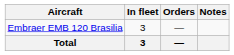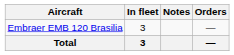columns swapped: Orders <-> Notes
